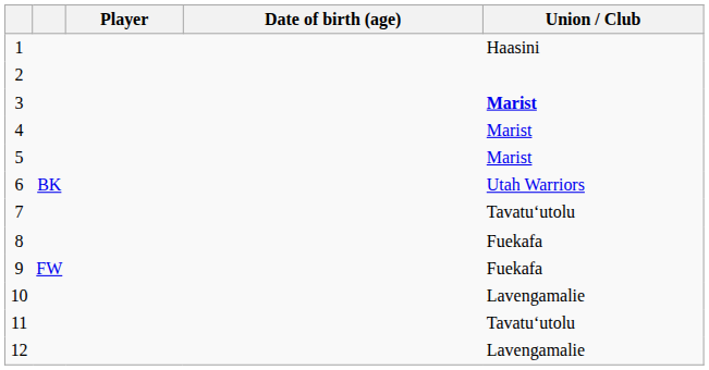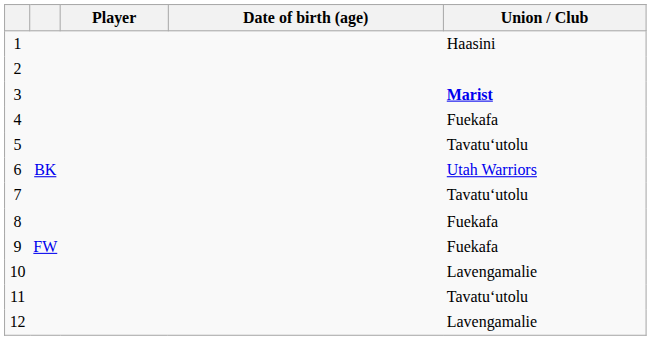4 | Union / Club: Marist -> Fuekafa
5 | Union / Club: Marist -> Tavatuʻutolu
